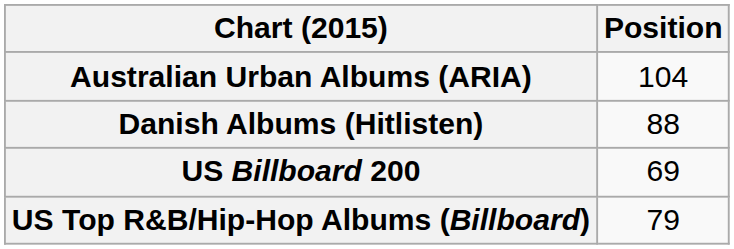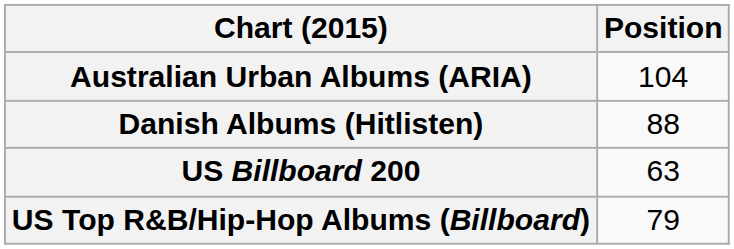US Billboard 200 | Position: 69 -> 63
